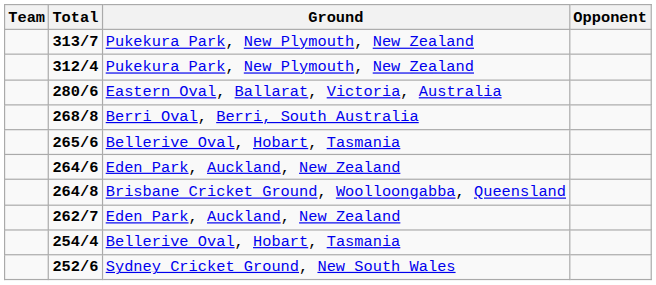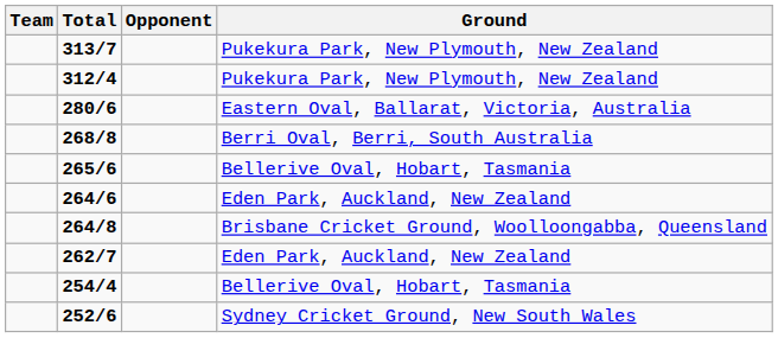columns swapped: Opponent <-> Ground
